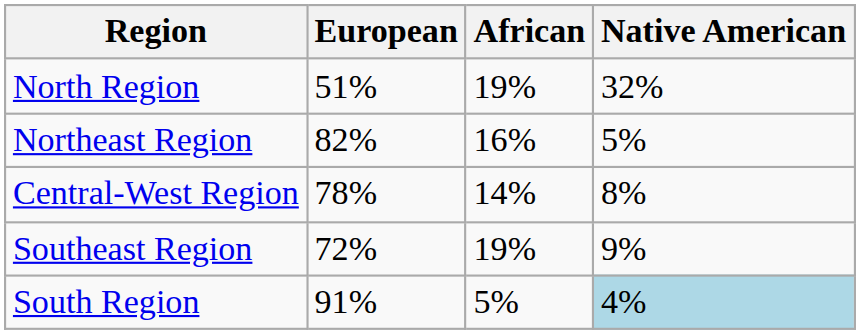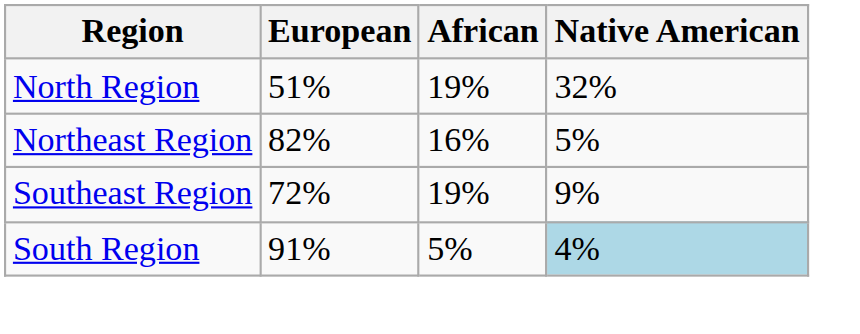- row: Central-West Region | 78% | 14% | 8%
